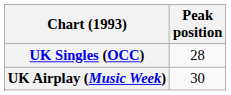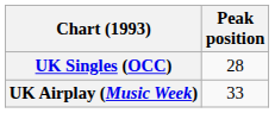UK Airplay (Music Week) | Peak position: 30 -> 33
